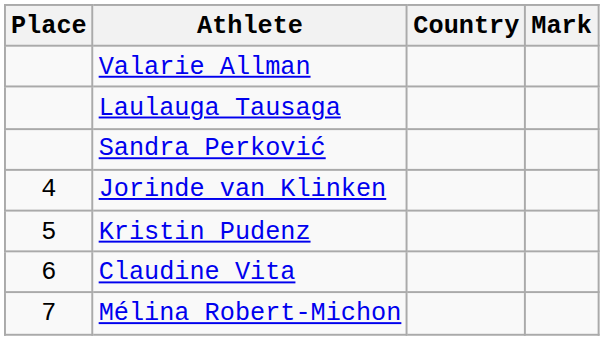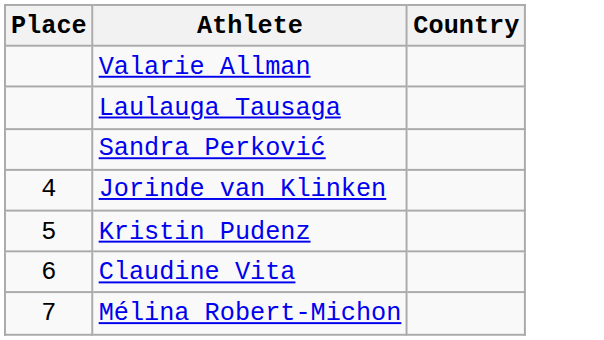- column: Mark
